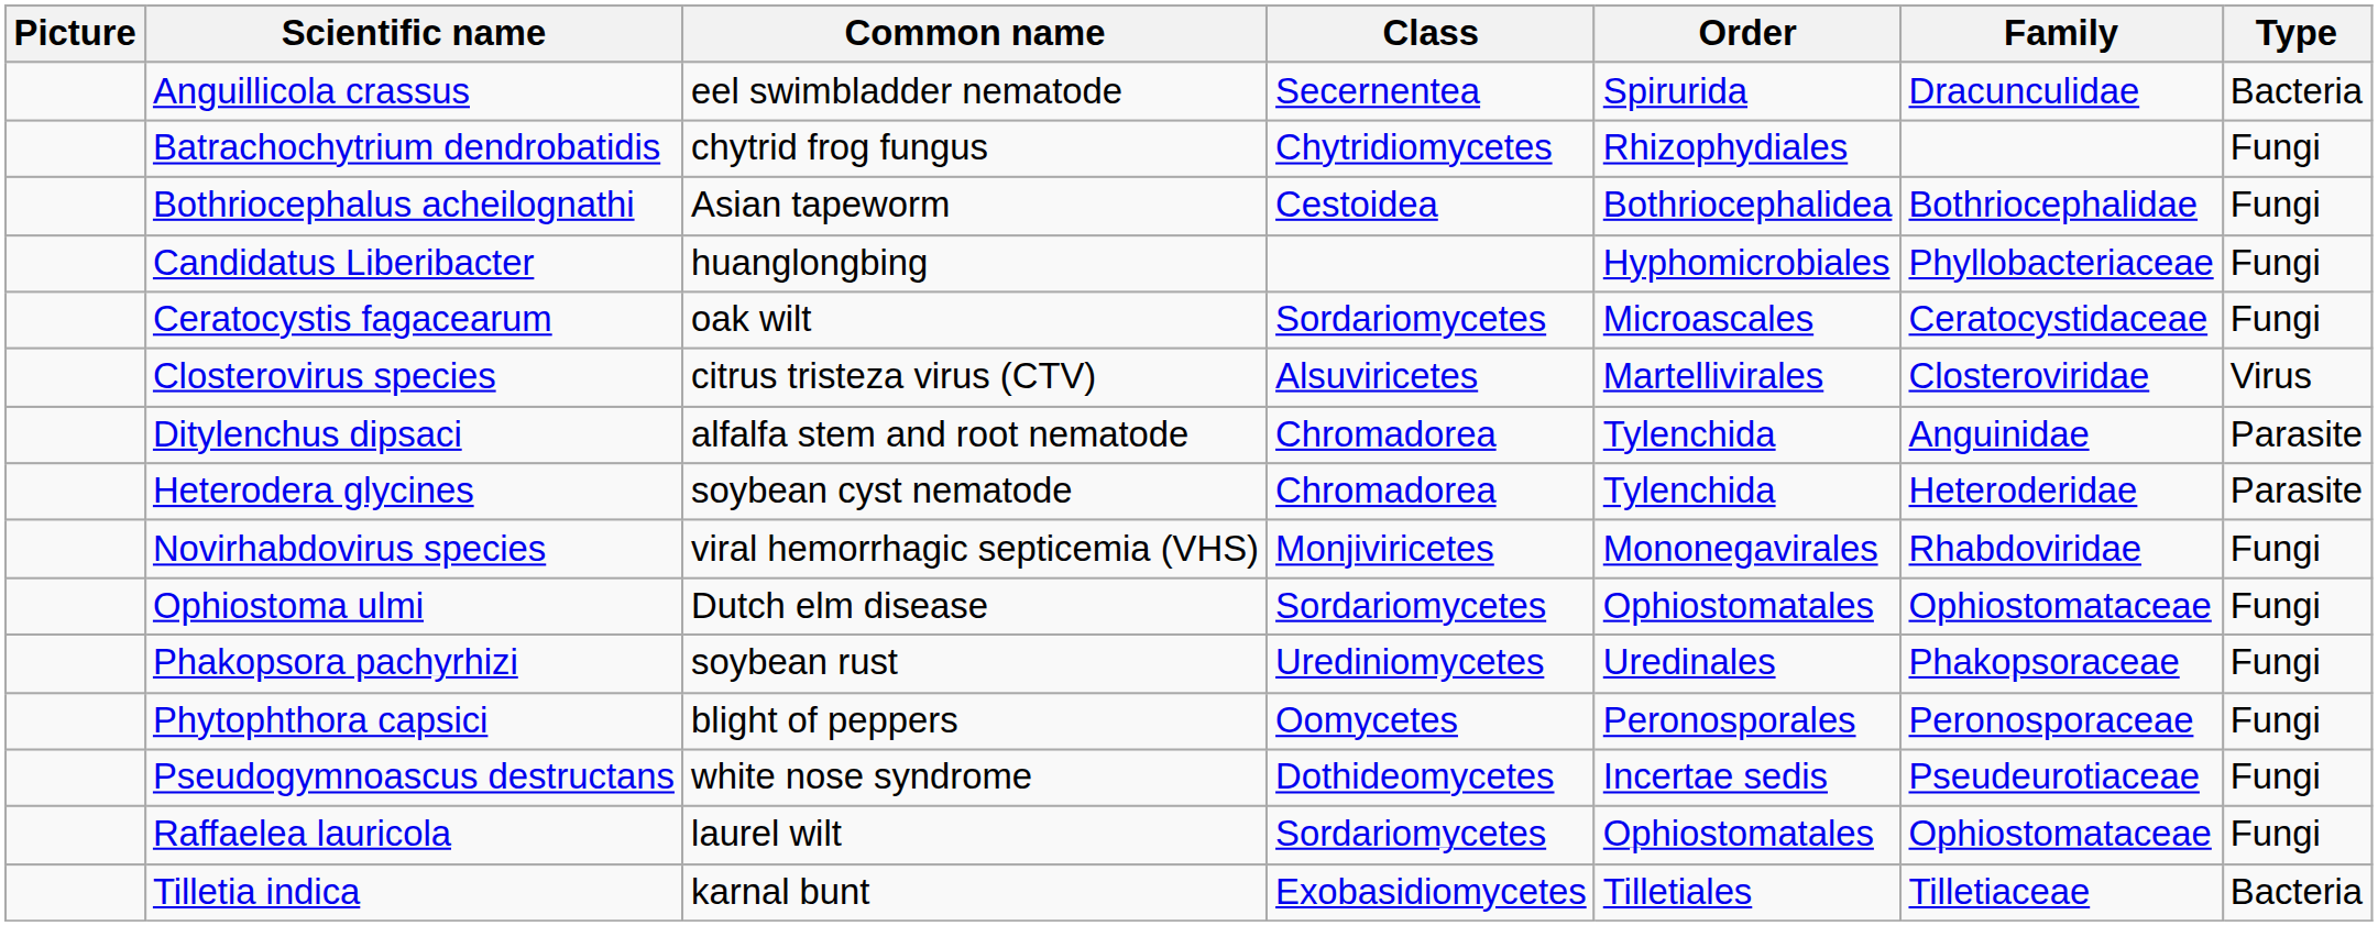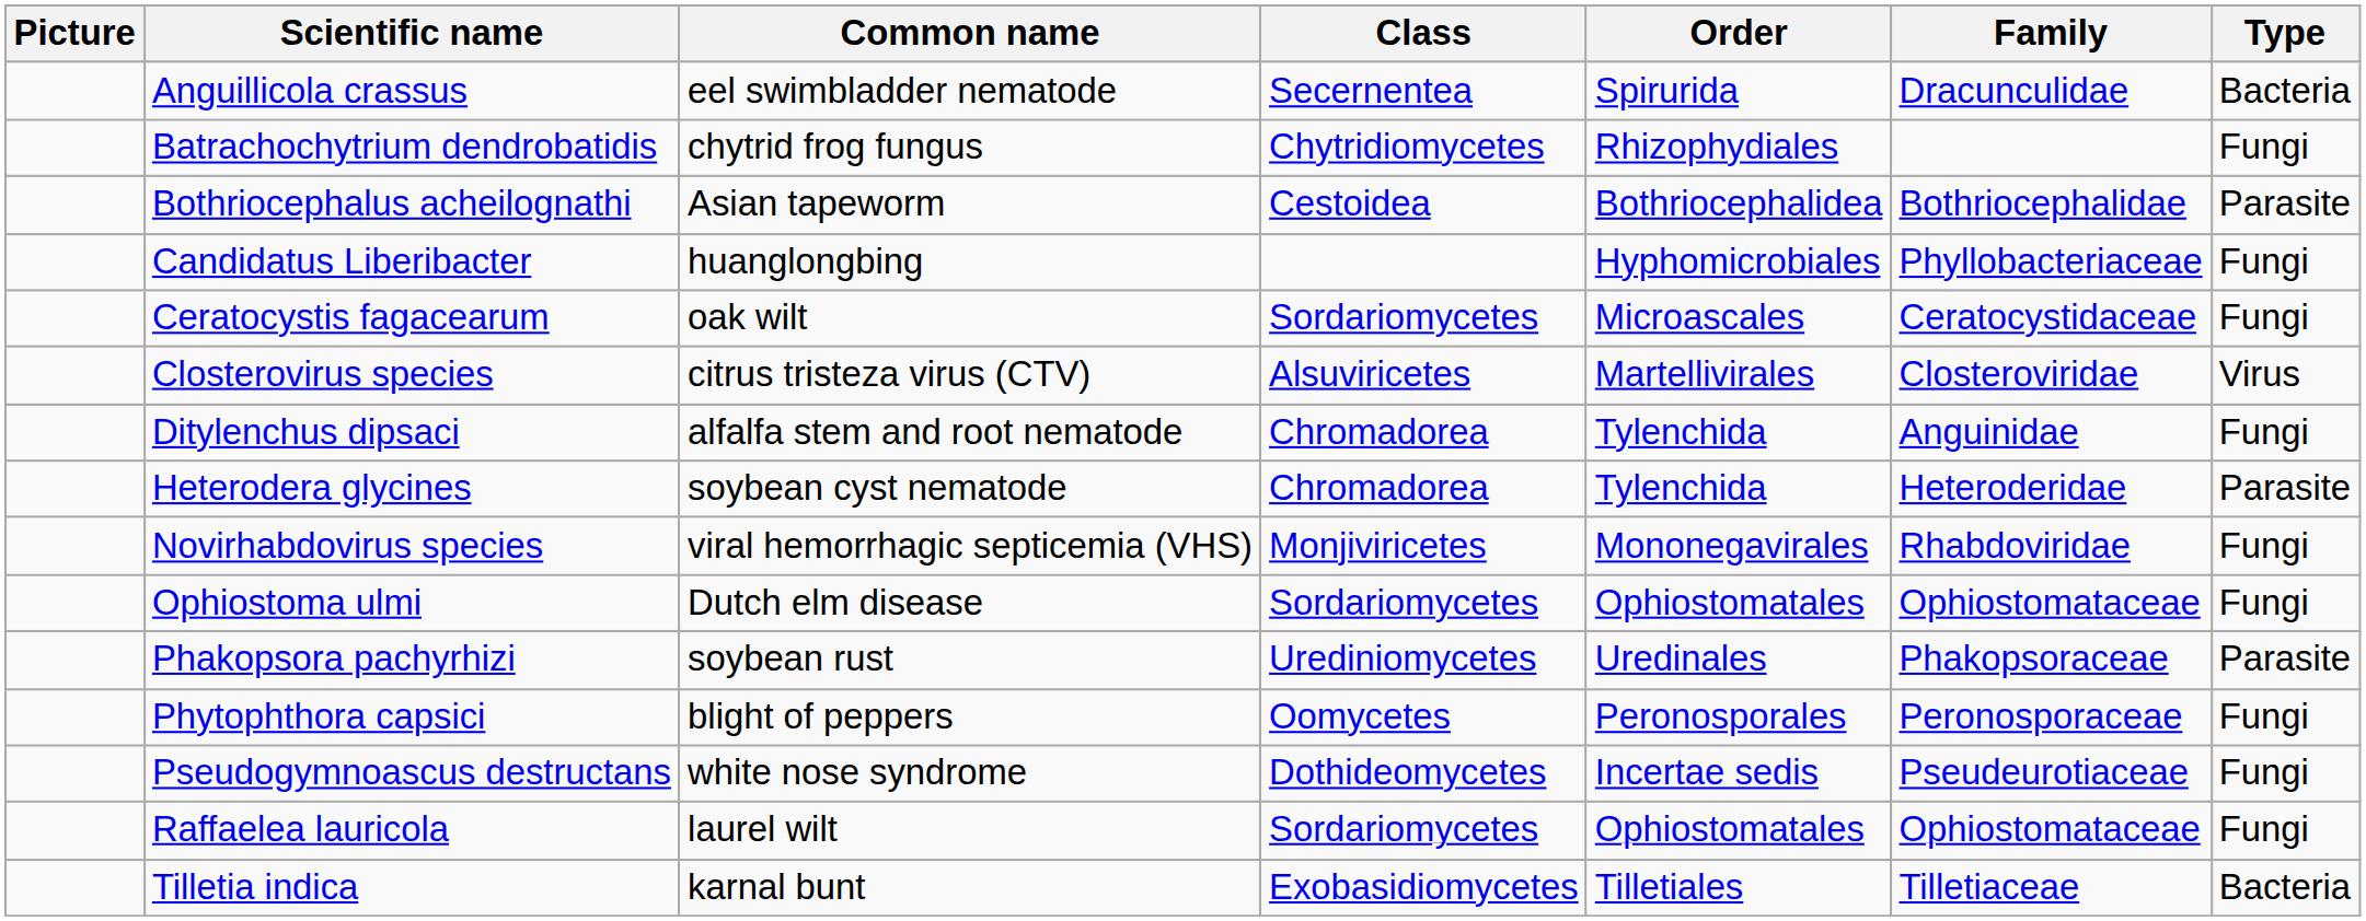Bothriocephalus acheilognathi | Type: Fungi -> Parasite
Ditylenchus dipsaci | Type: Parasite -> Fungi
Phakopsora pachyrhizi | Type: Fungi -> Parasite
